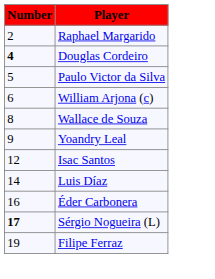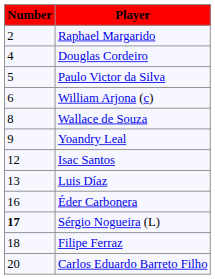Douglas Cordeiro | Number: bold -> normal
Luis Díaz | Number: 14 -> 13
Filipe Ferraz | Number: 19 -> 18
+ row: 20 | Carlos Eduardo Barreto Filho
